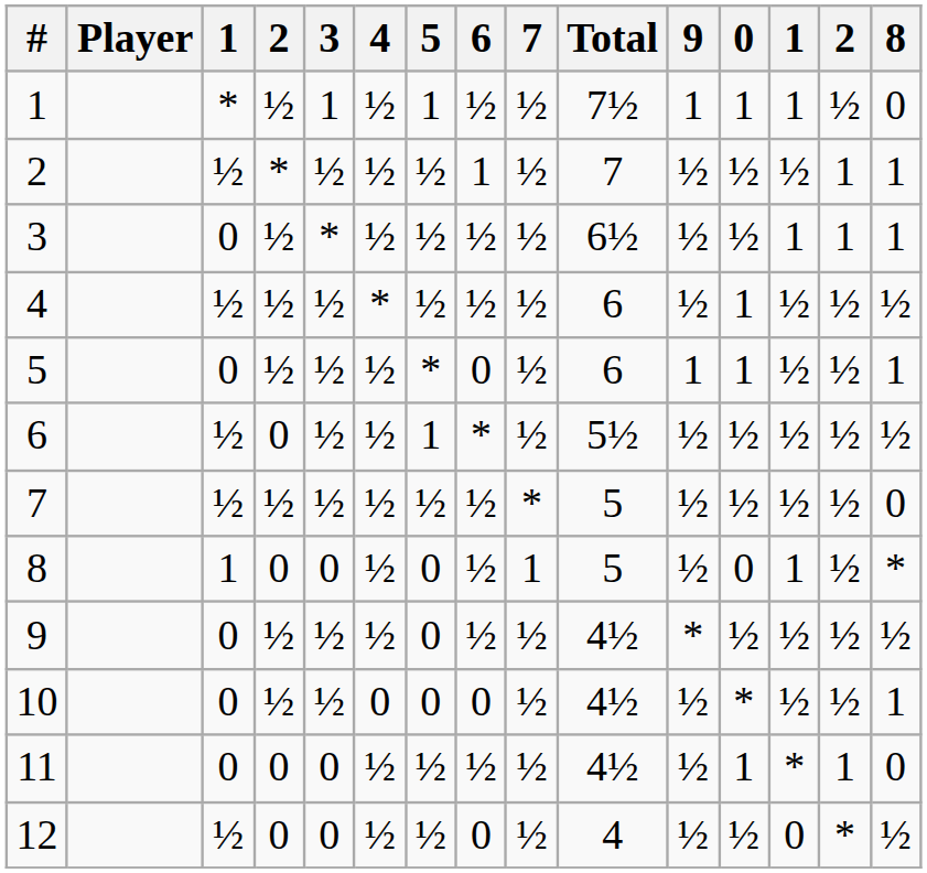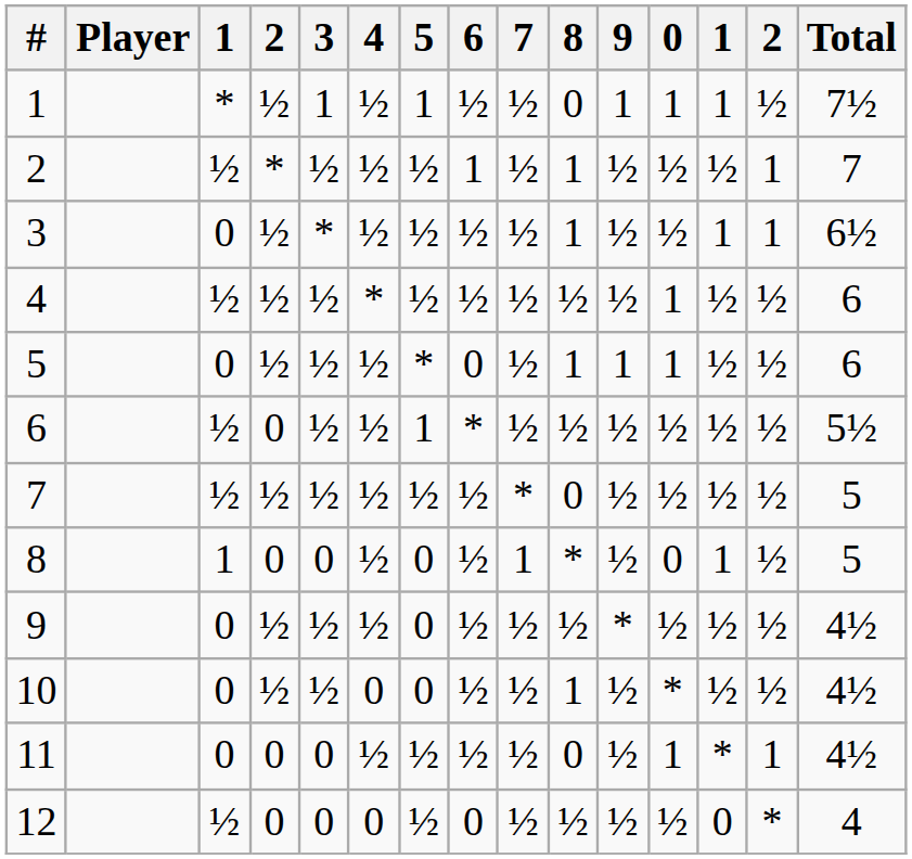columns swapped: 8 <-> Total
10 | 6: 0 -> ½
12 | 4: ½ -> 0
